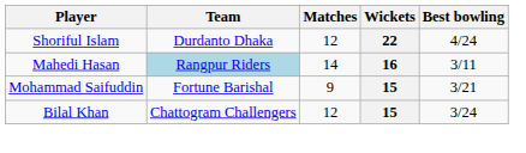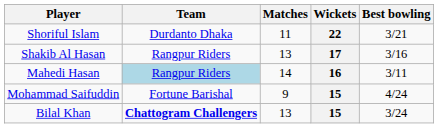Shoriful Islam | Matches: 12 -> 11
Shoriful Islam | Best bowling: 4/24 -> 3/21
+ row: Shakib Al Hasan | Rangpur Riders | 13 | 17 | 3/16
Mohammad Saifuddin | Best bowling: 3/21 -> 4/24
Bilal Khan | Team: normal -> bold
Bilal Khan | Matches: 12 -> 13
